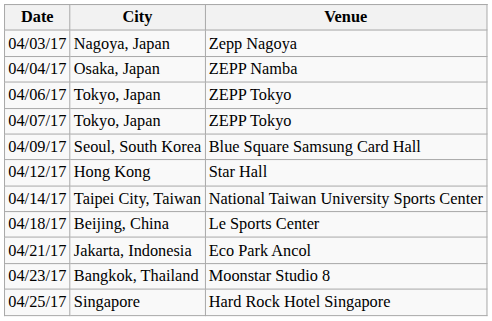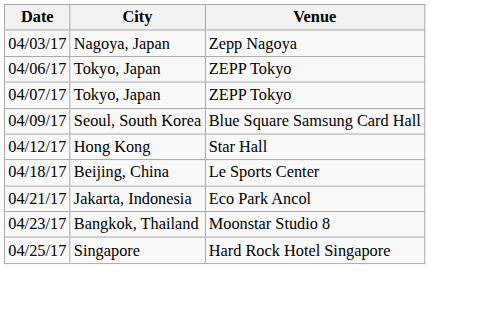- row: 04/04/17 | Osaka, Japan | ZEPP Namba
- row: 04/14/17 | Taipei City, Taiwan | National Taiwan University Sports Center
